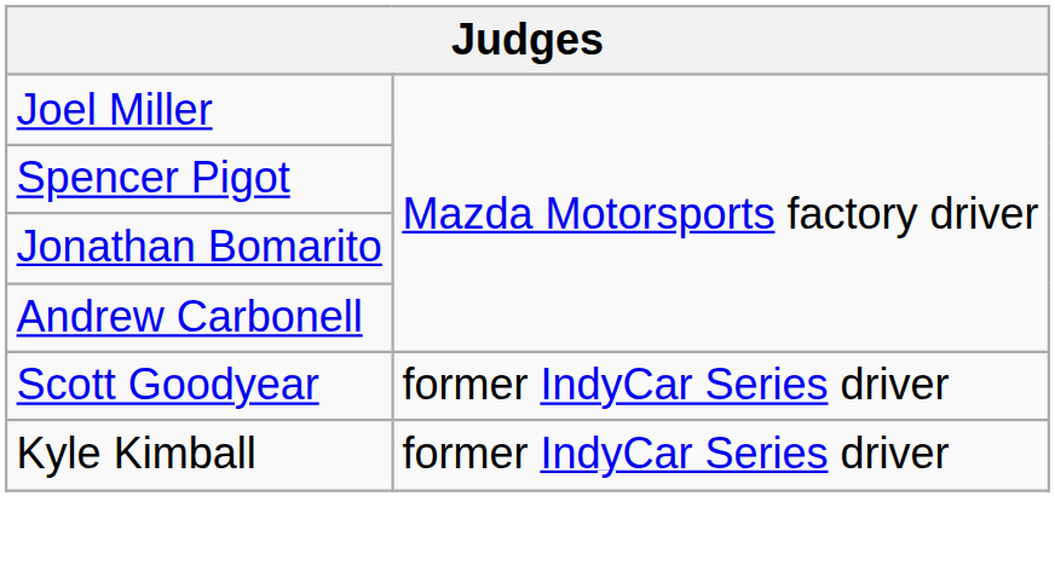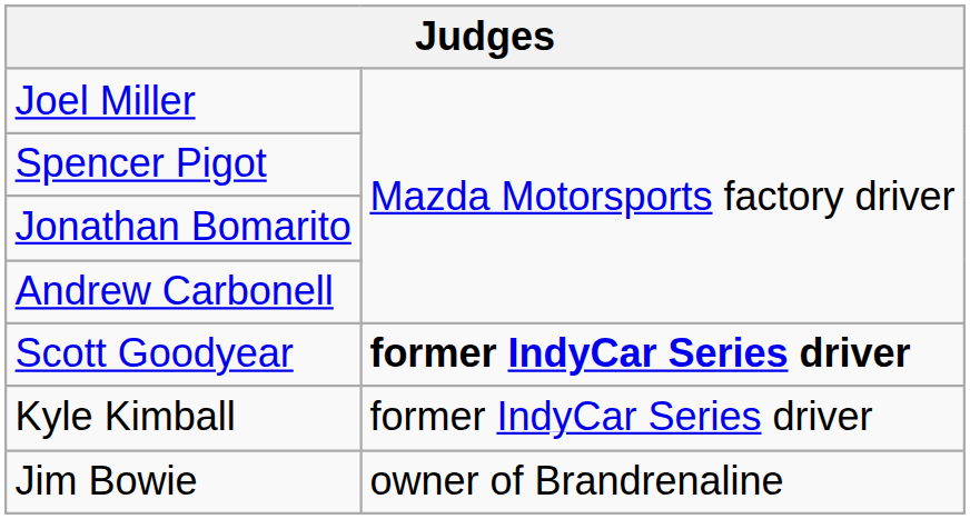Scott Goodyear | column 2: normal -> bold
+ row: Jim Bowie | owner of Brandrenaline
